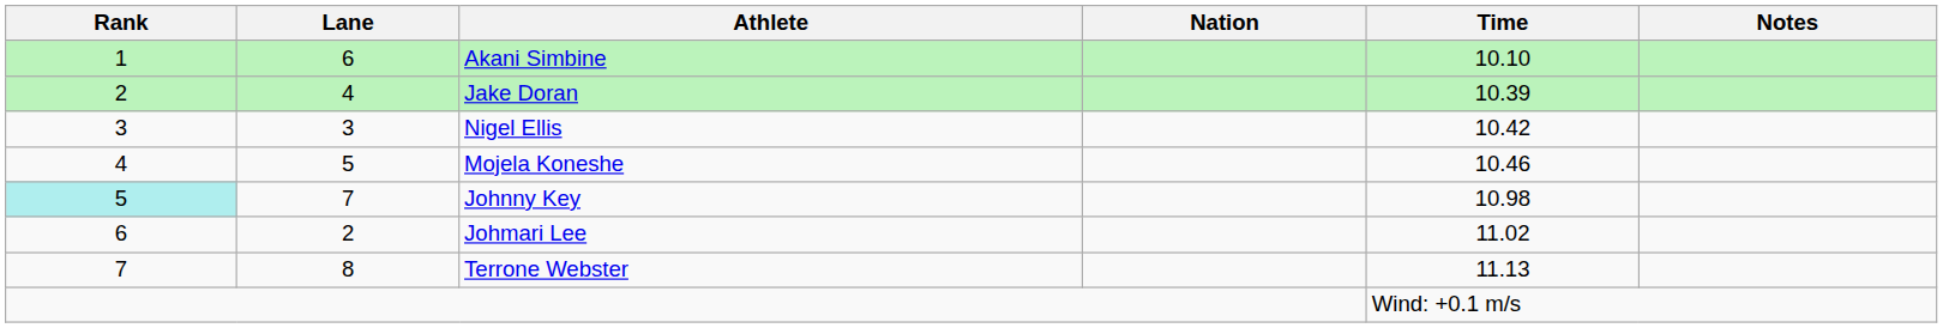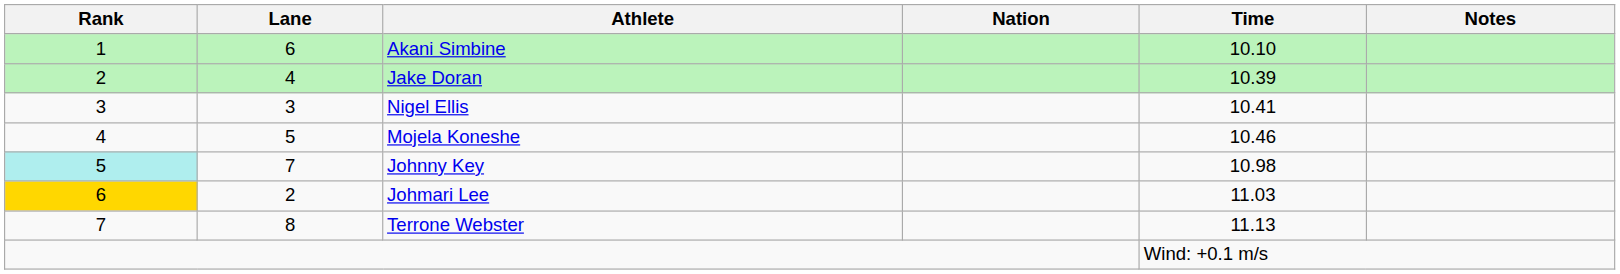Nigel Ellis | Time: 10.42 -> 10.41
Johmari Lee | Rank: no background -> gold background
Johmari Lee | Time: 11.02 -> 11.03
